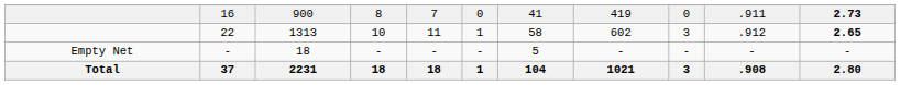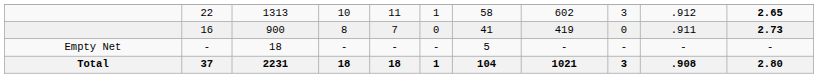rows swapped: 22 <-> 16
